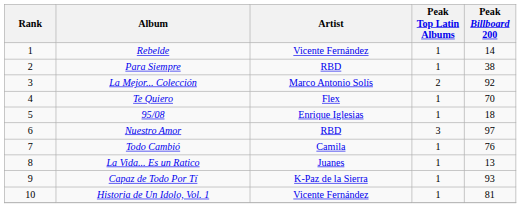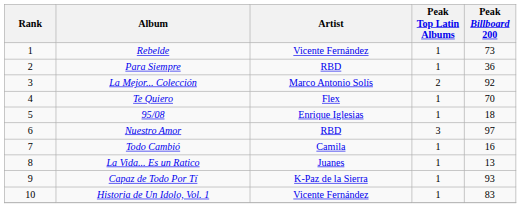Rebelde | Peak Billboard 200: 14 -> 73
Para Siempre | Peak Billboard 200: 38 -> 36
Todo Cambió | Peak Billboard 200: 76 -> 16
Historia de Un Idolo, Vol. 1 | Peak Billboard 200: 81 -> 83
